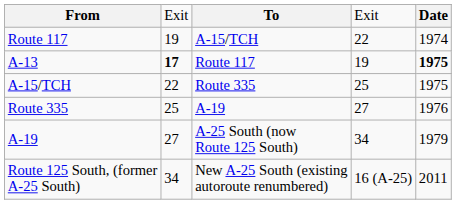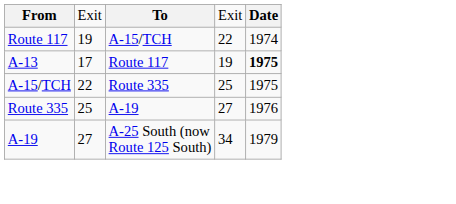A-13 | column 2: bold -> normal
- row: Route 125 South, (former A-25 South) | 34 | New A-25 South (existing autoroute renumbered) | 16 (A-25) | 2011
